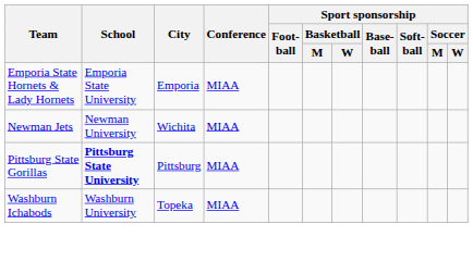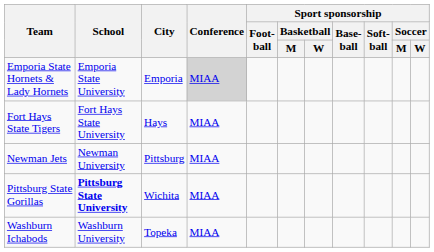Emporia State Hornets & Lady Hornets | Conference: no background -> lightgrey background
+ row: Fort Hays State Tigers | Fort Hays State University | Hays | MIAA
Newman Jets | City: Wichita -> Pittsburg
Pittsburg State Gorillas | City: Pittsburg -> Wichita
